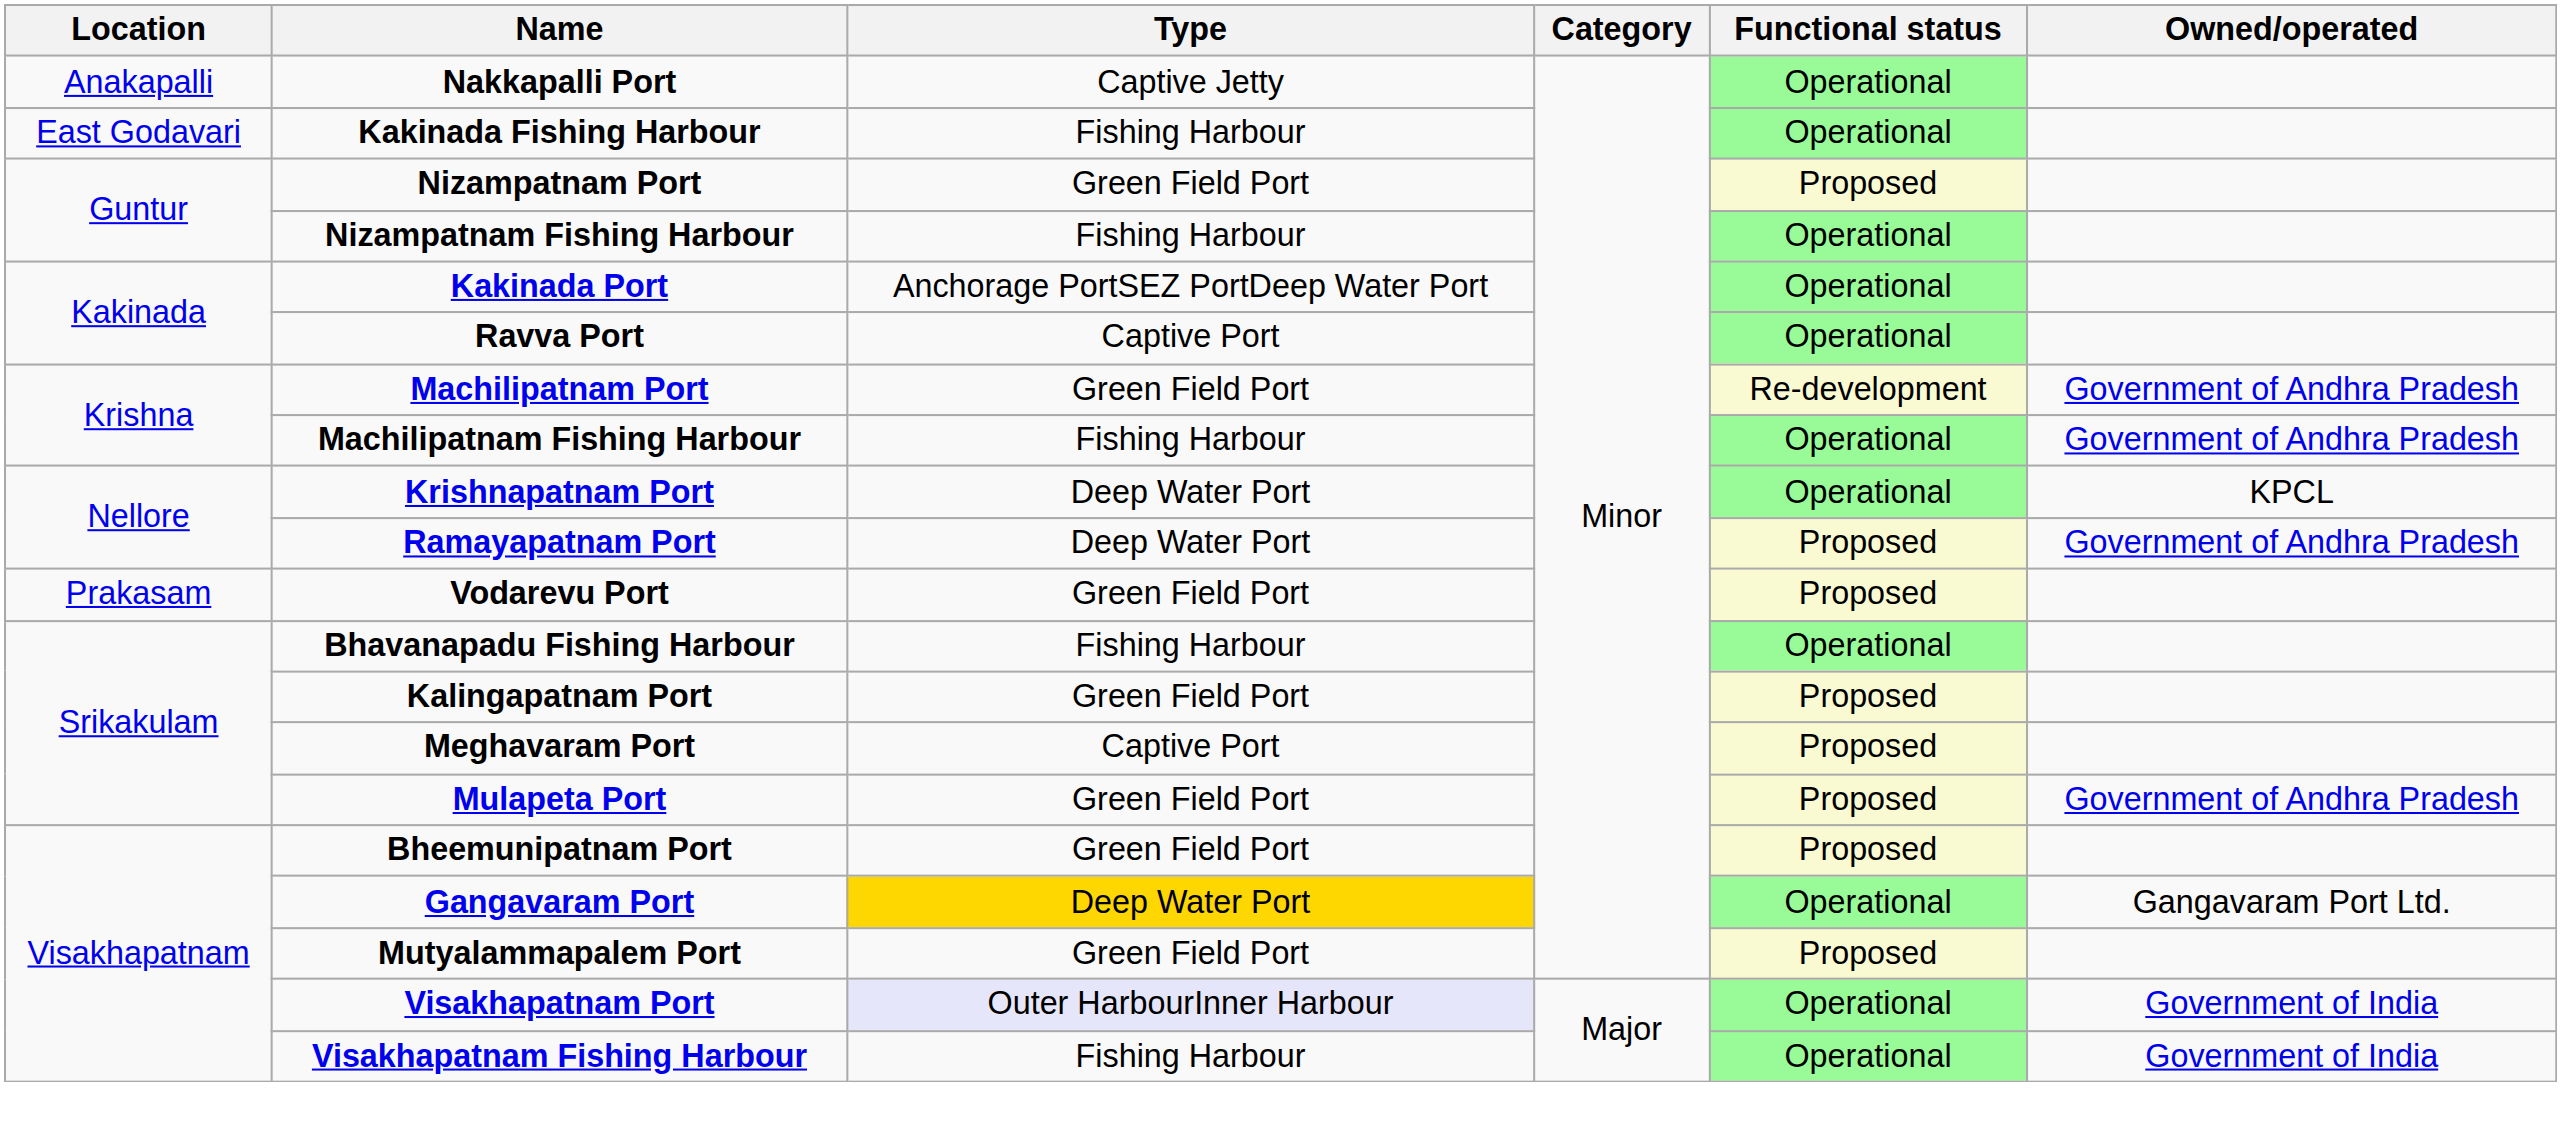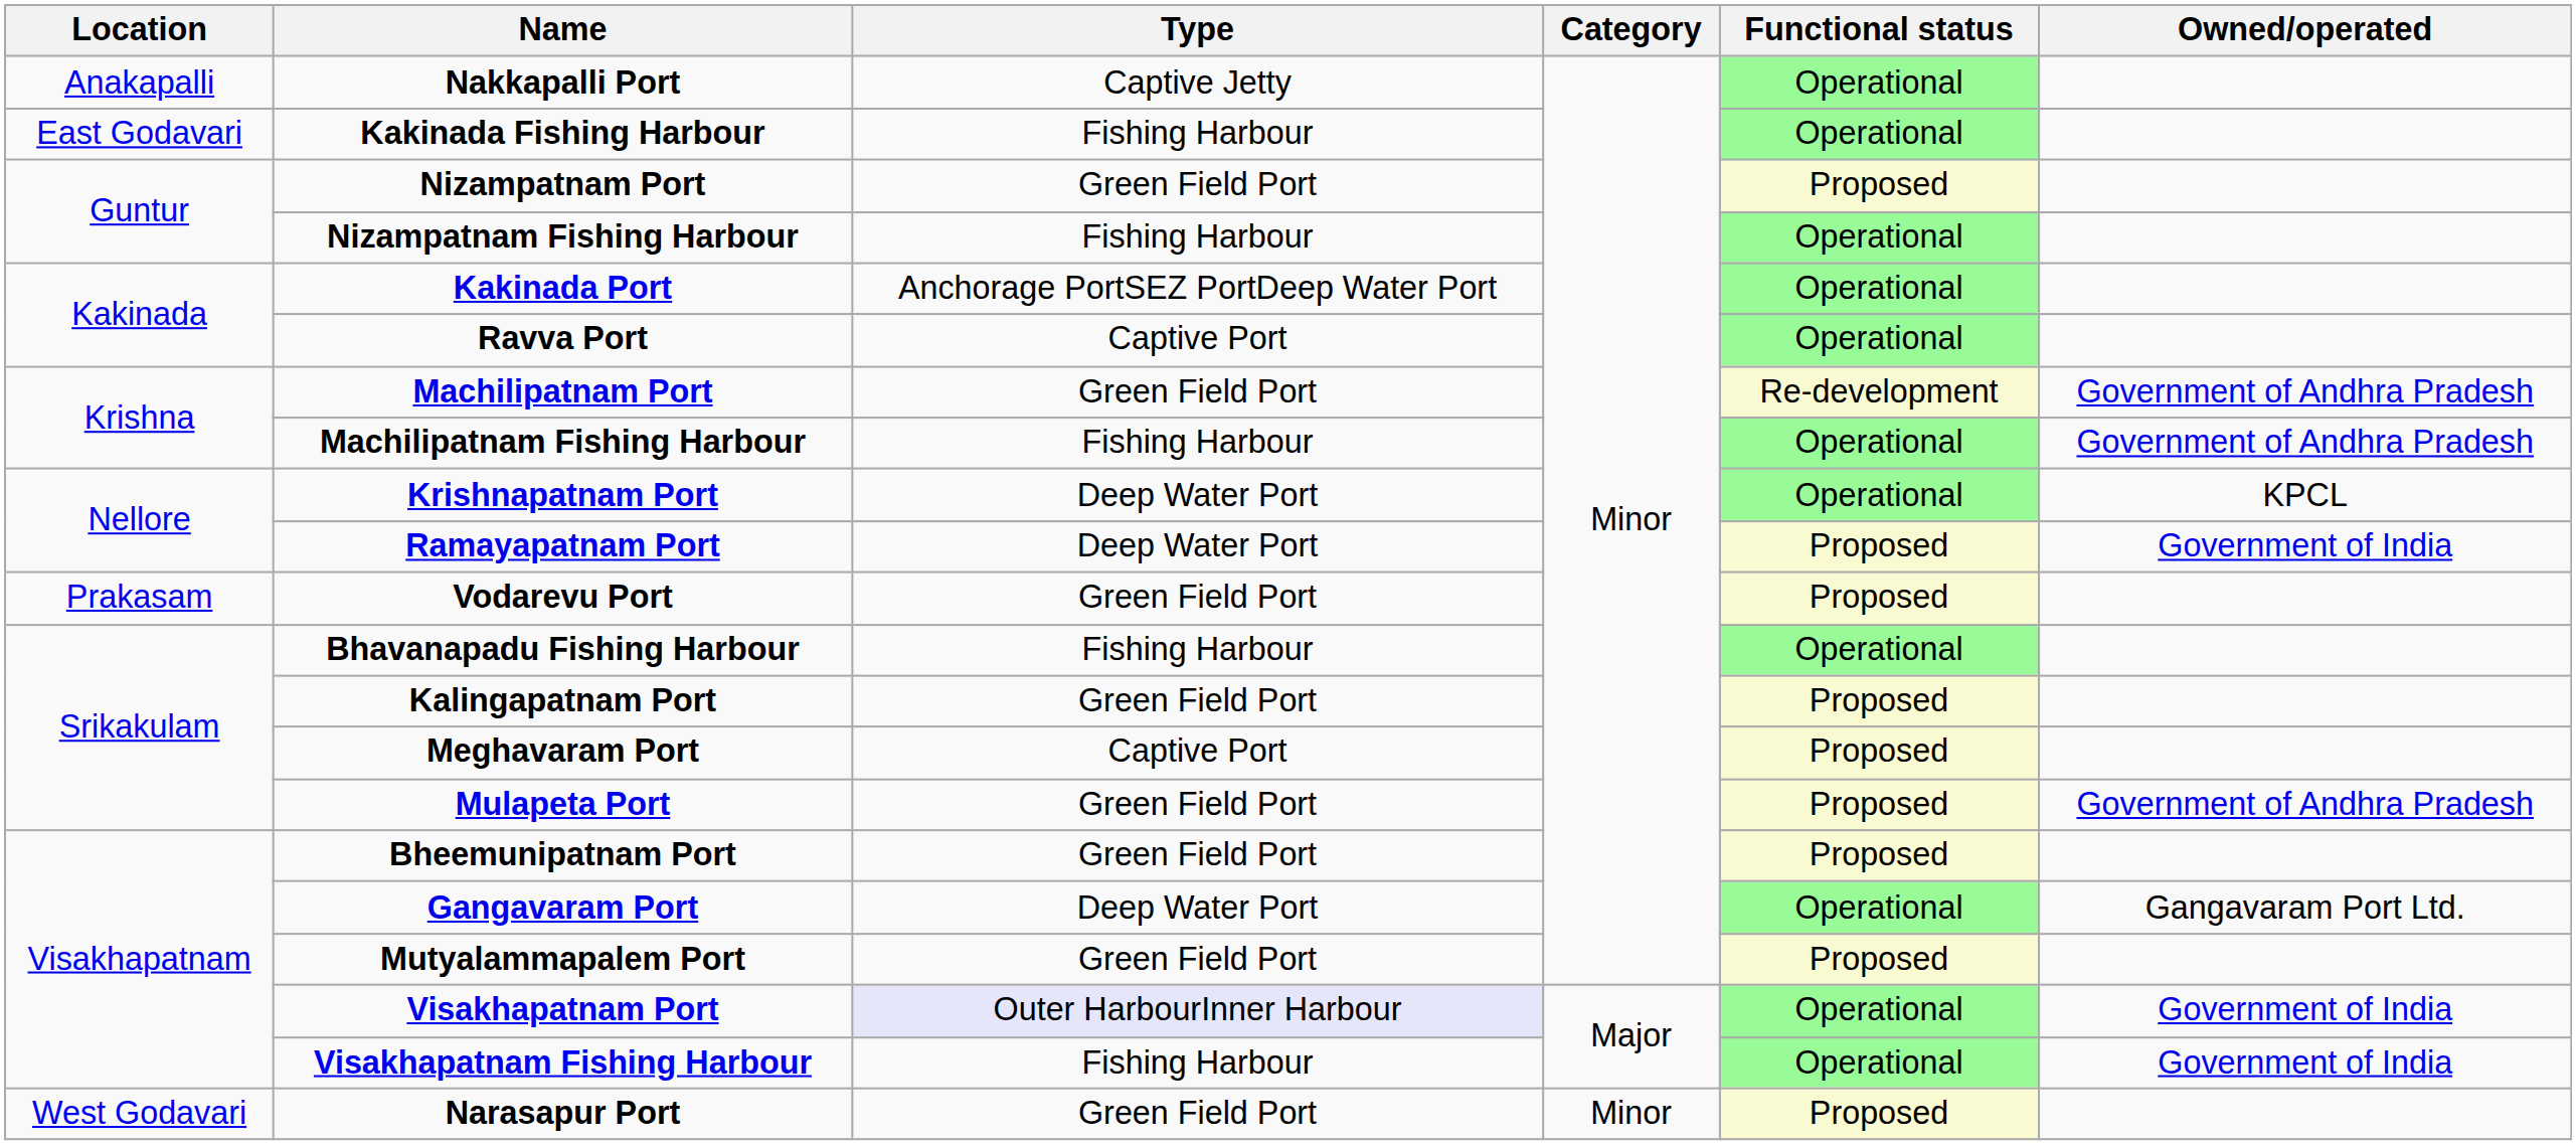Ramayapatnam Port | Owned/operated: Government of Andhra Pradesh -> Government of India
Gangavaram Port | Type: gold background -> no background
+ row: West Godavari | Narasapur Port | Green Field Port | Minor | Proposed
